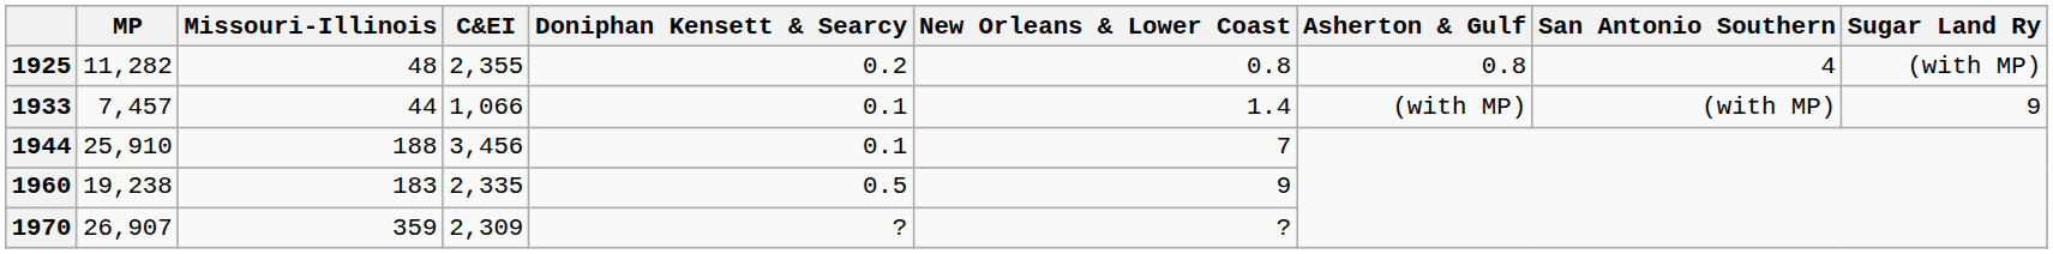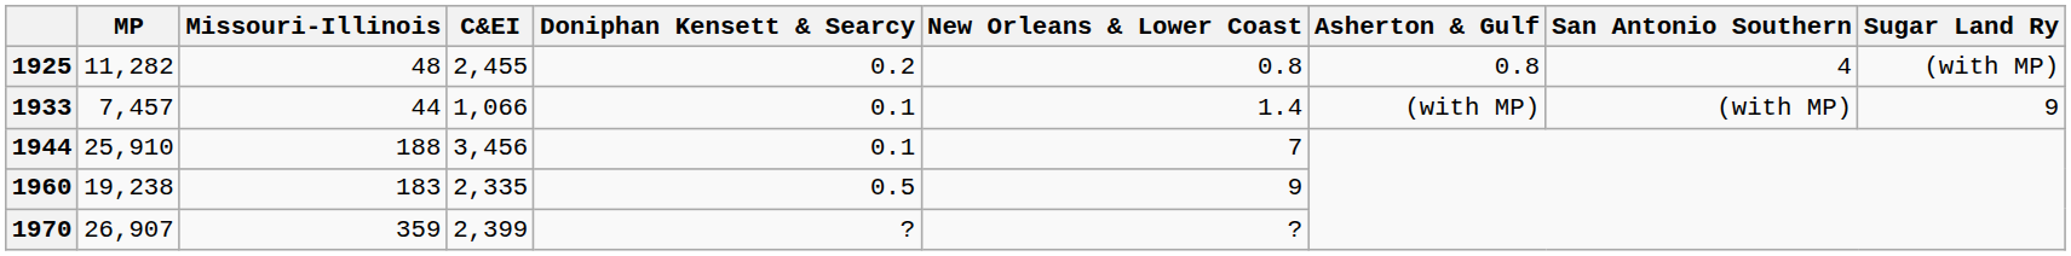1925 | C&EI: 2,355 -> 2,455
1970 | C&EI: 2,309 -> 2,399
